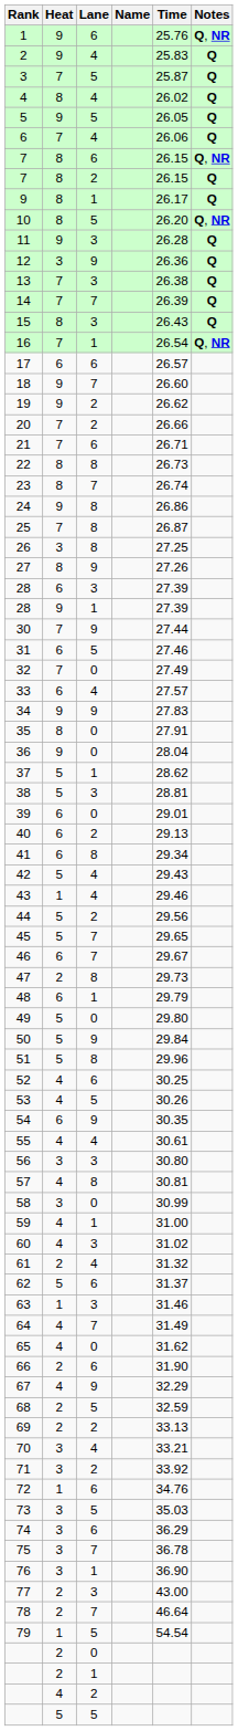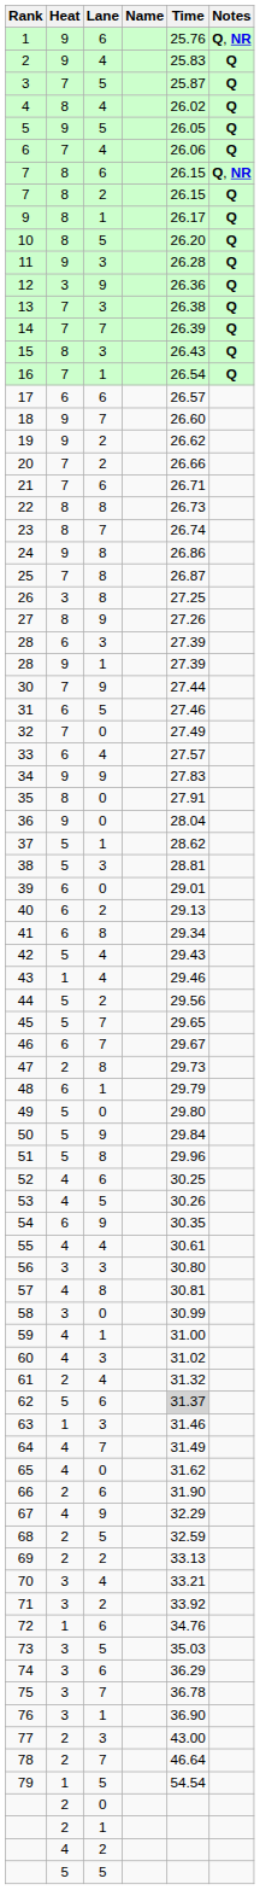10 | Notes: Q, NR -> Q
16 | Notes: Q, NR -> Q
62 | Time: no background -> lightgrey background
